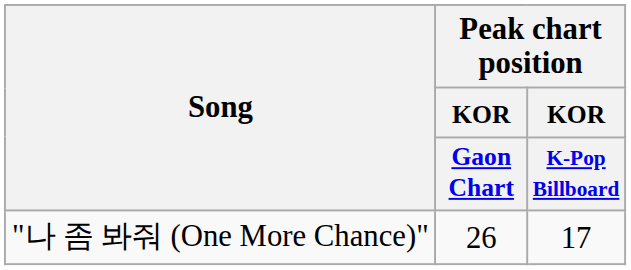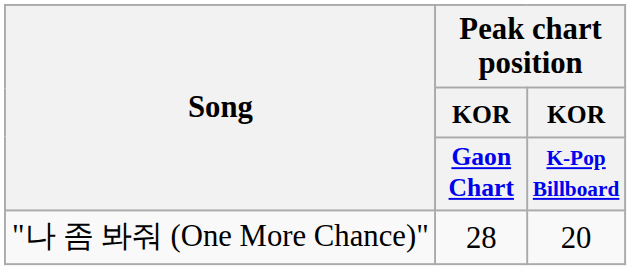"나 좀 봐줘 (One More Chance)" | Peak chart position / KOR / Gaon Chart: 26 -> 28
"나 좀 봐줘 (One More Chance)" | Peak chart position / KOR / K-Pop Billboard: 17 -> 20
